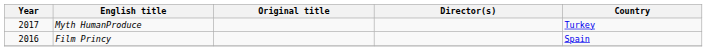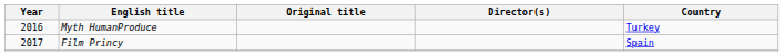Myth HumanProduce | Year: 2017 -> 2016
Film Princy | Year: 2016 -> 2017
